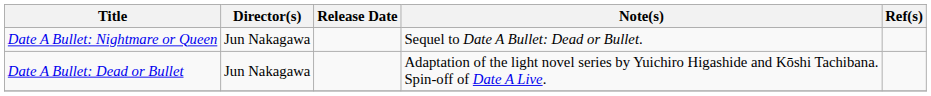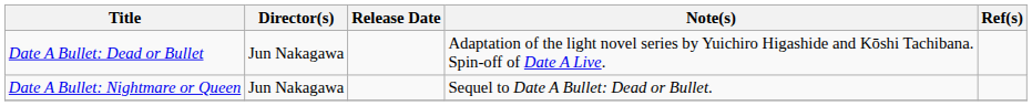rows swapped: Date A Bullet: Dead or Bullet <-> Date A Bullet: Nightmare or Queen
